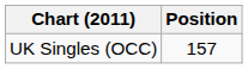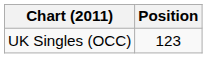UK Singles (OCC) | Position: 157 -> 123
